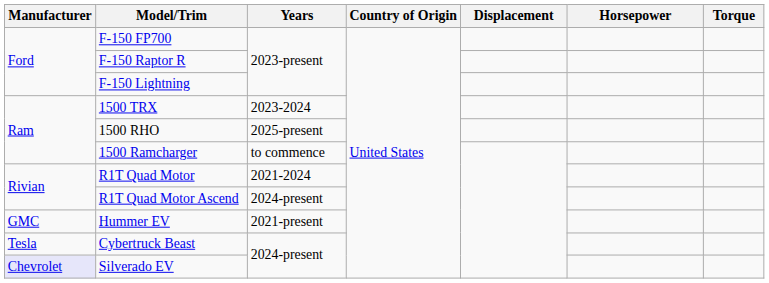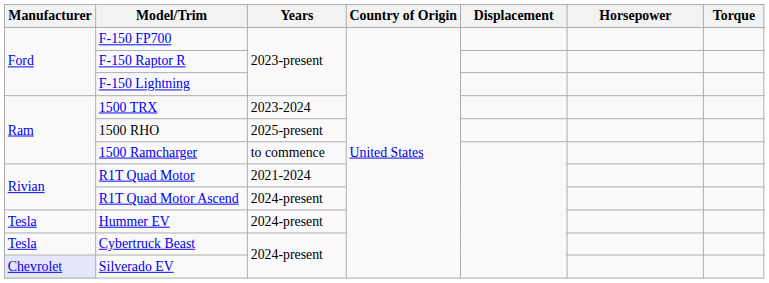Hummer EV | Manufacturer: GMC -> Tesla
Hummer EV | Years: 2021-present -> 2024-present
